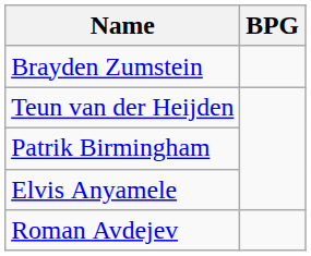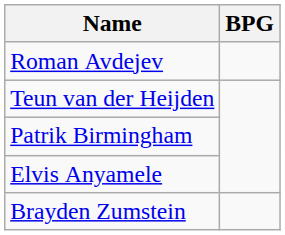rows swapped: Roman Avdejev <-> Brayden Zumstein
